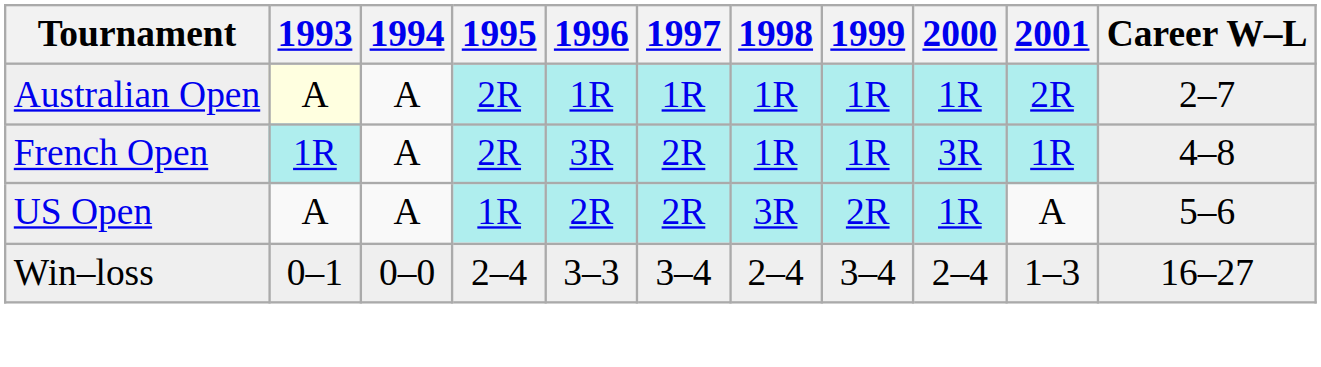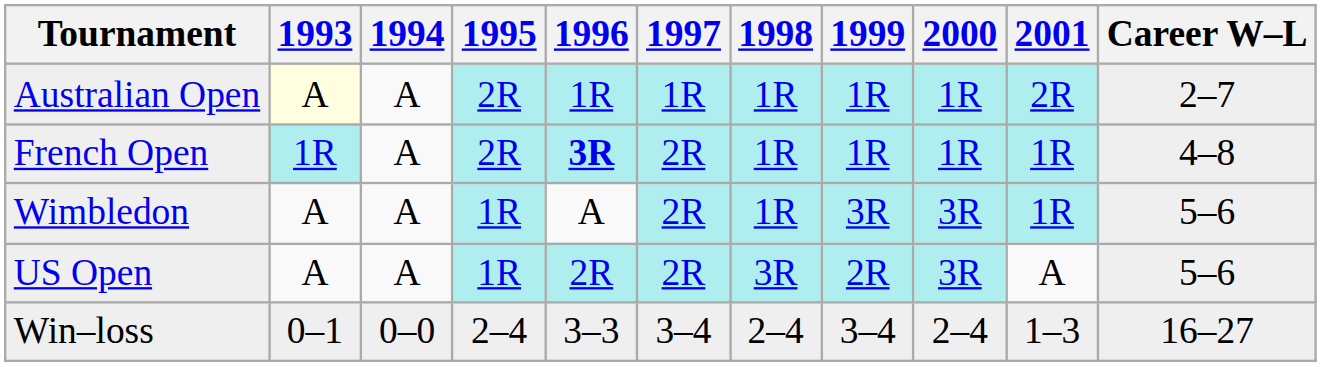French Open | 1996: normal -> bold
French Open | 2000: 3R -> 1R
+ row: Wimbledon | A | A | 1R | A | 2R | 1R | 3R | 3R | 1R | 5–6
US Open | 2000: 1R -> 3R
